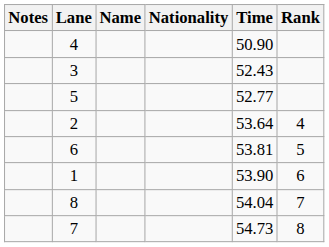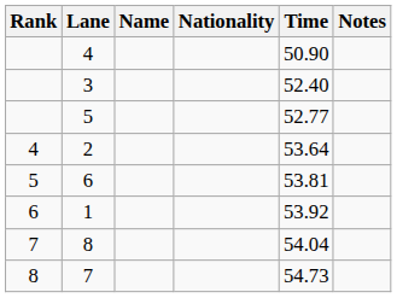columns swapped: Rank <-> Notes
3 | Time: 52.43 -> 52.40
1 | Time: 53.90 -> 53.92
